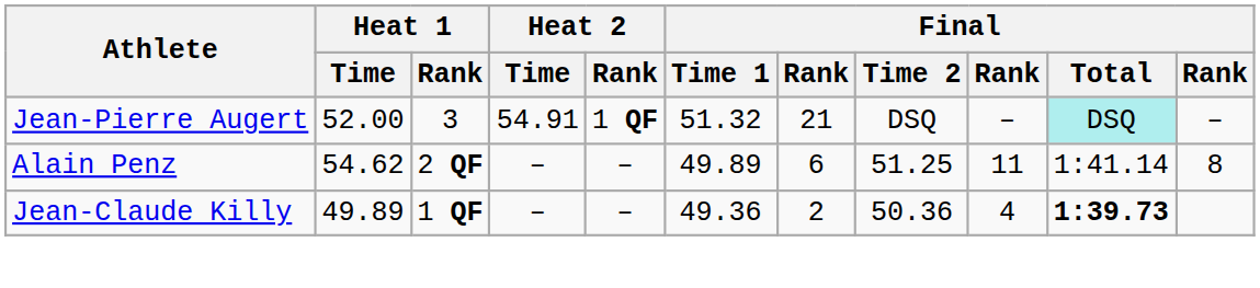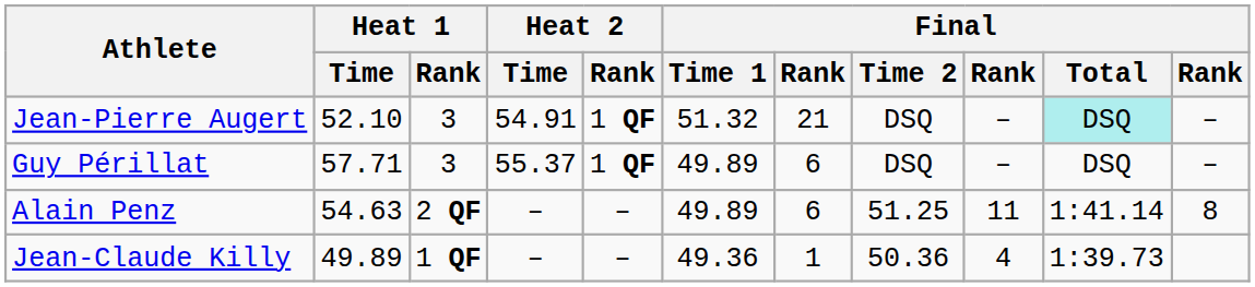Jean-Pierre Augert | Heat 1 / Time: 52.00 -> 52.10
+ row: Guy Périllat | 57.71 | 3 | 55.37 | 1 QF | 49.89 | 6 | DSQ | – | DSQ | –
Alain Penz | Heat 1 / Time: 54.62 -> 54.63
Jean-Claude Killy | column 7: 2 -> 1
Jean-Claude Killy | Final / Total: bold -> normal
